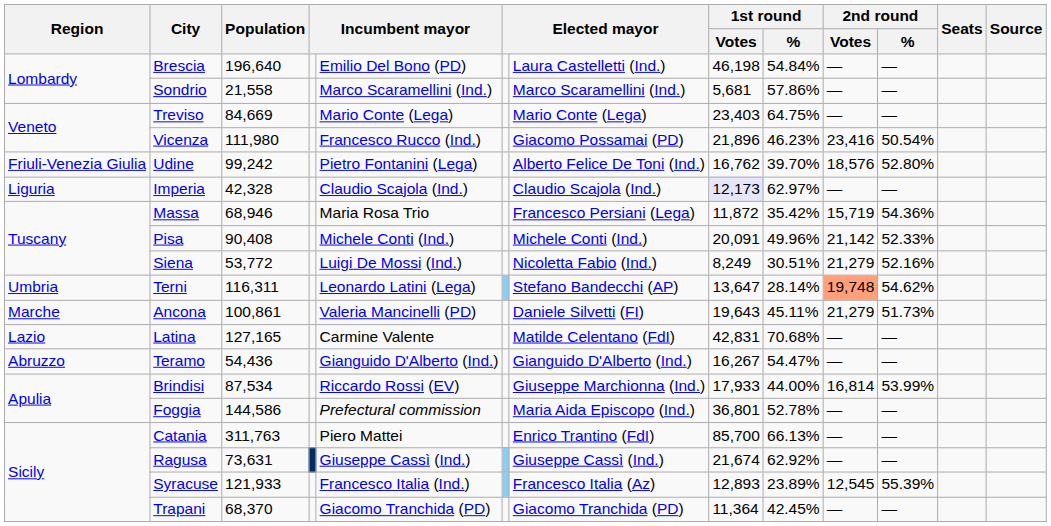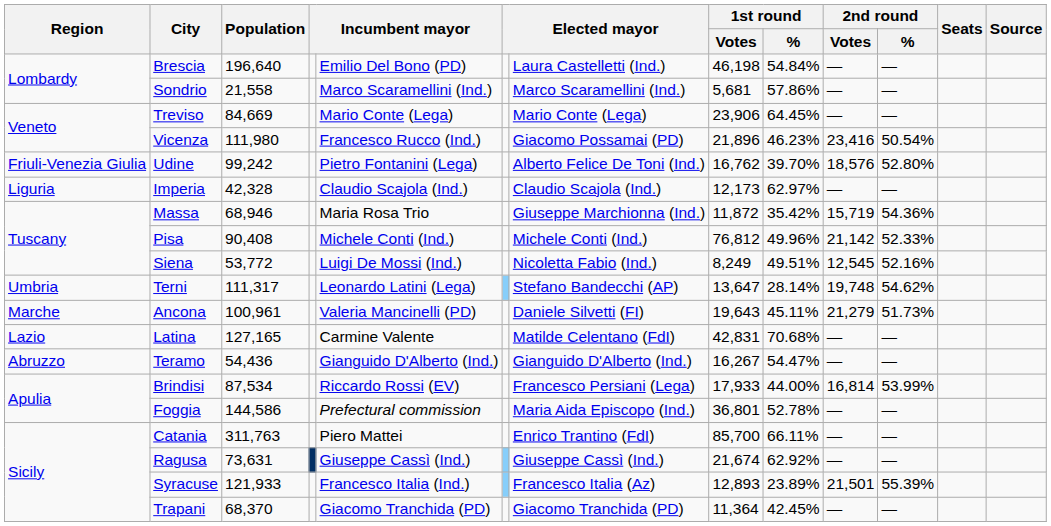Treviso | 1st round / Votes: 23,403 -> 23,906
Treviso | 1st round / %: 64.75% -> 64.45%
Imperia | 1st round / Votes: lavender background -> no background
Massa | column 7: Francesco Persiani (Lega) -> Giuseppe Marchionna (Ind.)
Pisa | 1st round / Votes: 20,091 -> 76,812
Siena | 1st round / %: 30.51% -> 49.51%
Siena | 2nd round / Votes: 21,279 -> 12,545
Terni | Population: 116,311 -> 111,317
Terni | 2nd round / Votes: lightsalmon background -> no background
Ancona | Population: 100,861 -> 100,961
Brindisi | column 7: Giuseppe Marchionna (Ind.) -> Francesco Persiani (Lega)
Catania | 1st round / %: 66.13% -> 66.11%
Syracuse | 2nd round / Votes: 12,545 -> 21,501
